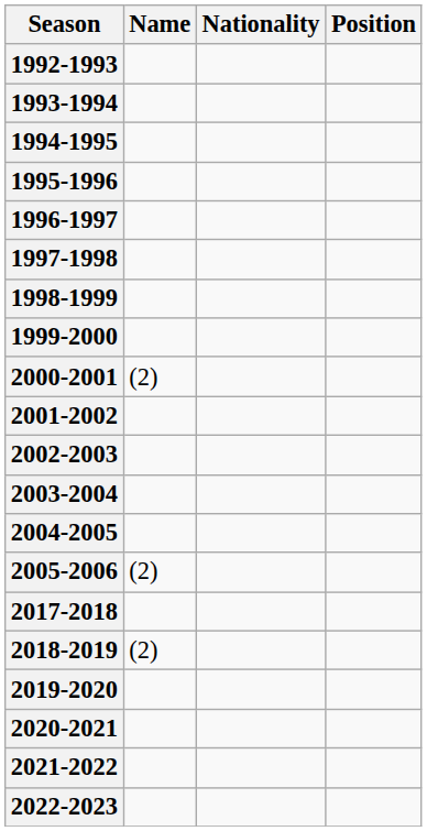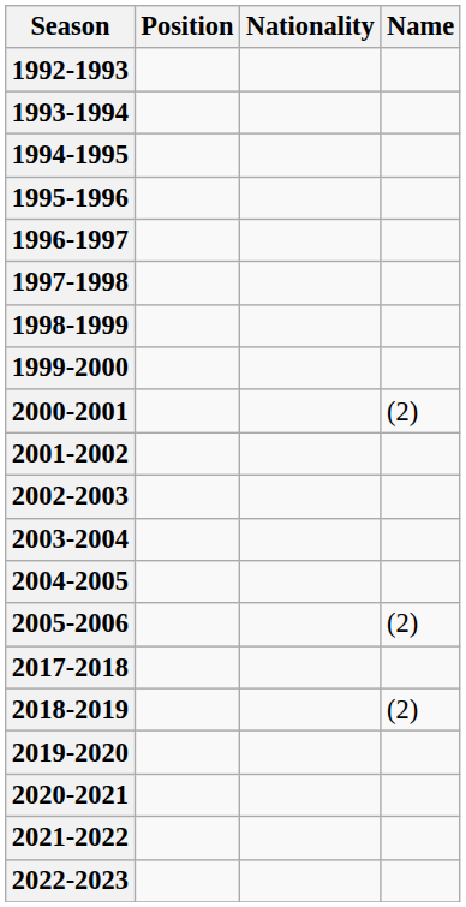columns swapped: Name <-> Position
